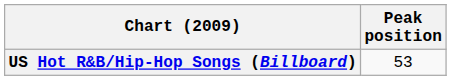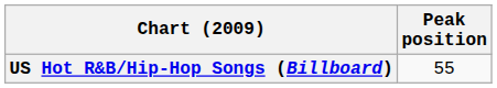US Hot R&B/Hip-Hop Songs (Billboard) | Peak position: 53 -> 55
